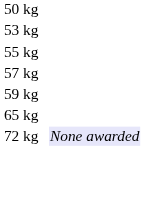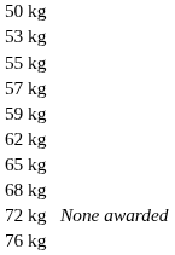+ row: 62 kg
+ row: 68 kg
72 kg | column 4: lavender background -> no background
+ row: 76 kg
